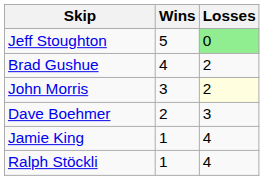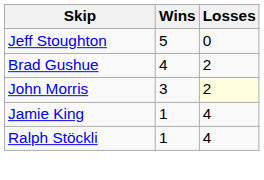Jeff Stoughton | Losses: lightgreen background -> no background
- row: Dave Boehmer | 2 | 3
